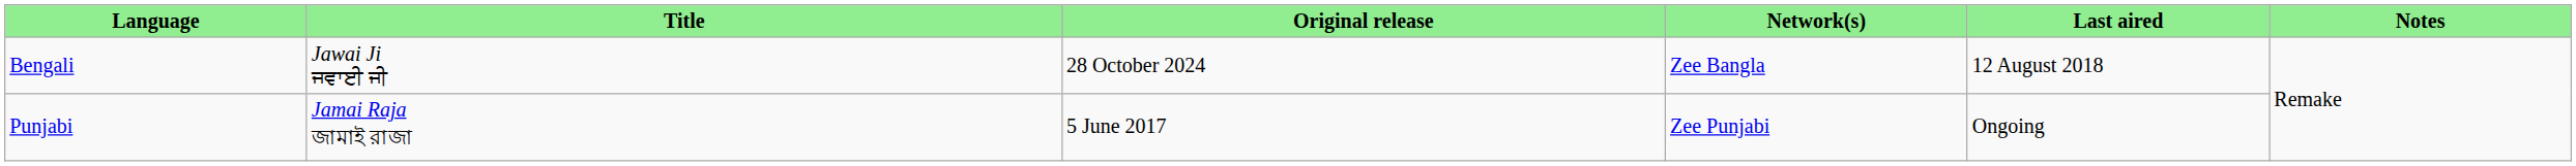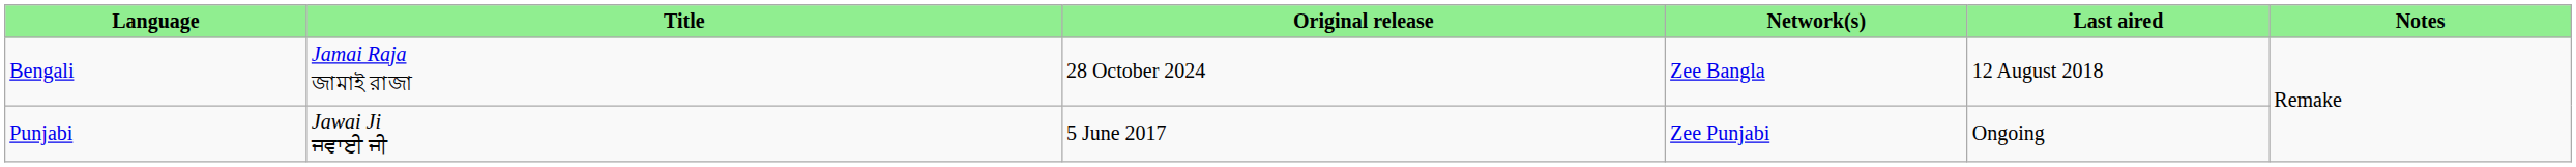Bengali | Title: Jawai Ji ਜਵਾਈ ਜੀ -> Jamai Raja জামাই রাজা
Punjabi | Title: Jamai Raja জামাই রাজা -> Jawai Ji ਜਵਾਈ ਜੀ
